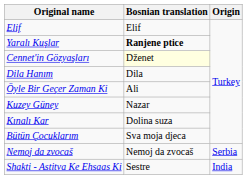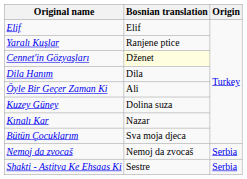Yaralı Kuşlar | Bosnian translation: bold -> normal
Kuzey Güney | Bosnian translation: Nazar -> Dolina suza
Kınalı Kar | Bosnian translation: Dolina suza -> Nazar
Shakti - Astitva Ke Ehsaas Ki | Origin: India -> Serbia
